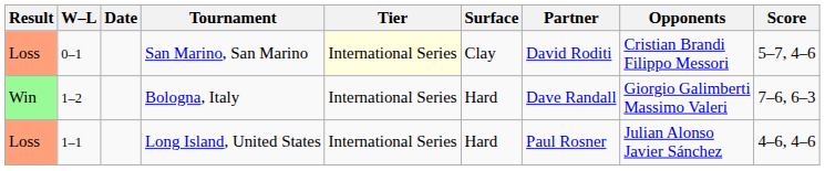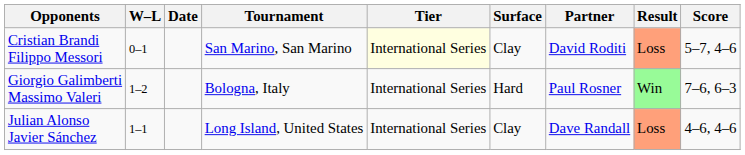columns swapped: Result <-> Opponents
Bologna, Italy | Partner: Dave Randall -> Paul Rosner
Long Island, United States | Surface: Hard -> Clay
Long Island, United States | Partner: Paul Rosner -> Dave Randall
